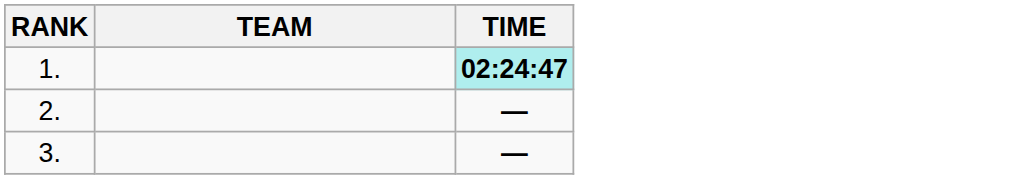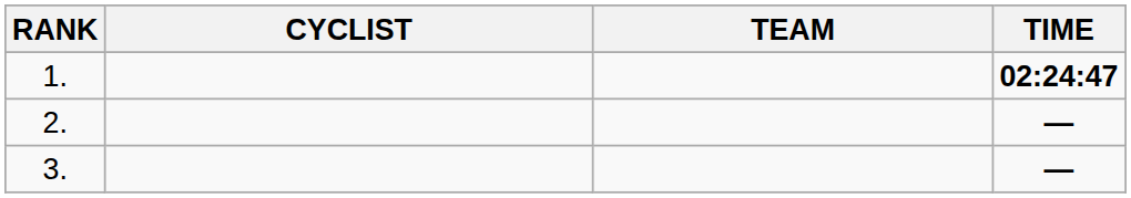+ column: CYCLIST
1. | TIME: paleturquoise background -> no background
